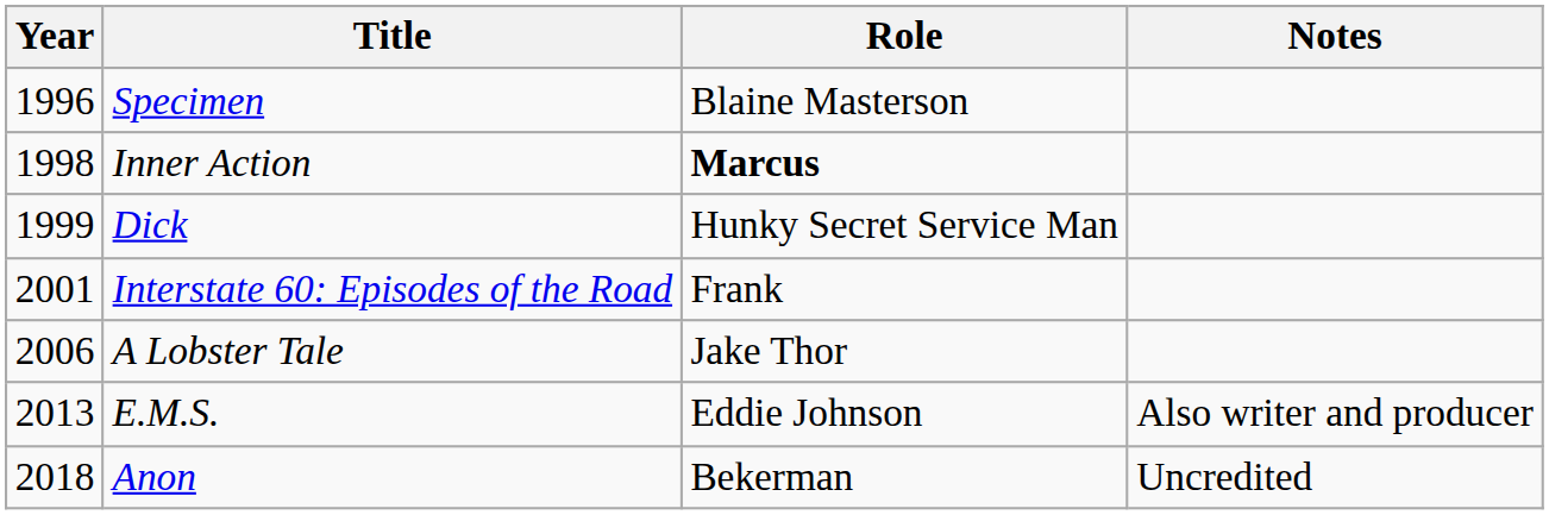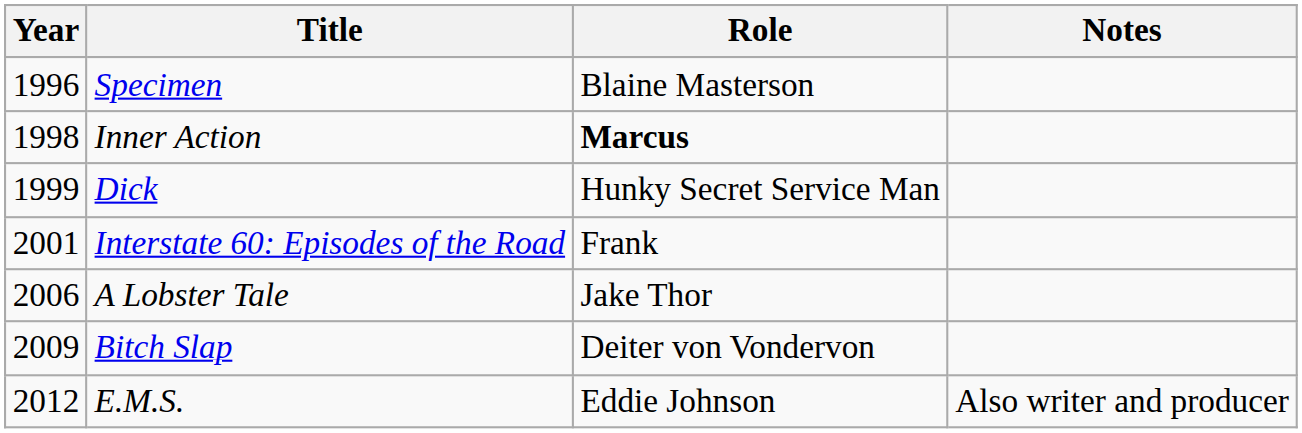+ row: 2009 | Bitch Slap | Deiter von Vondervon
E.M.S. | Year: 2013 -> 2012
- row: 2018 | Anon | Bekerman | Uncredited
